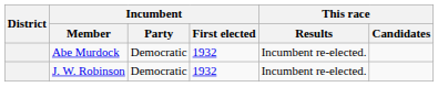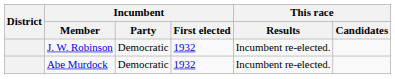rows swapped: Abe Murdock <-> J. W. Robinson
